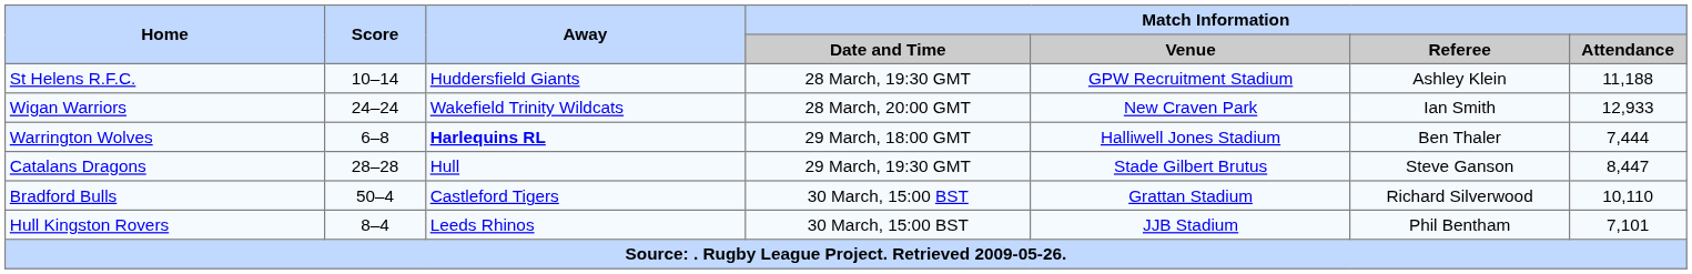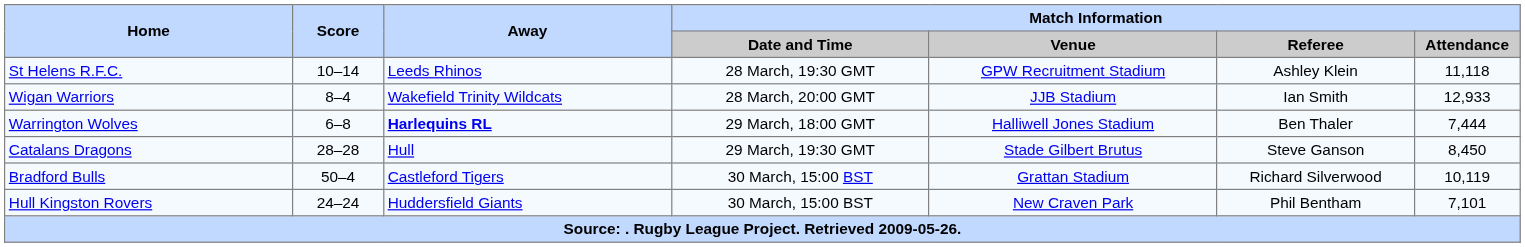St Helens R.F.C. | Away: Huddersfield Giants -> Leeds Rhinos
St Helens R.F.C. | Match Information / Attendance: 11,188 -> 11,118
Wigan Warriors | Score: 24–24 -> 8–4
Wigan Warriors | Match Information / Venue: New Craven Park -> JJB Stadium
Catalans Dragons | Match Information / Attendance: 8,447 -> 8,450
Bradford Bulls | Match Information / Attendance: 10,110 -> 10,119
Hull Kingston Rovers | Score: 8–4 -> 24–24
Hull Kingston Rovers | Away: Leeds Rhinos -> Huddersfield Giants
Hull Kingston Rovers | Match Information / Venue: JJB Stadium -> New Craven Park
